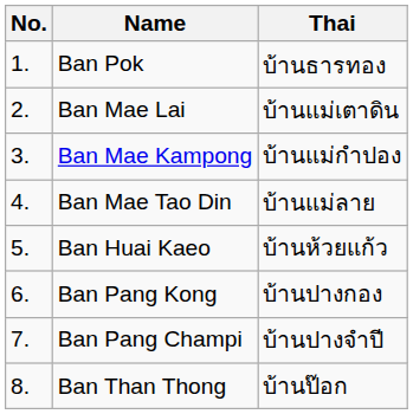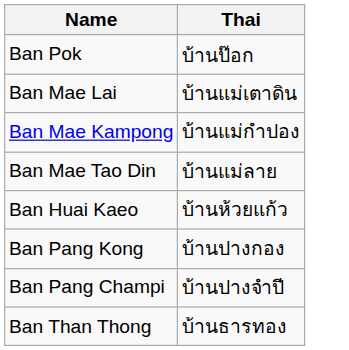- column: No. | 1. | 2. | 3. | 4. | 5. | 6. | 7. | 8.
Ban Pok | Thai: บ้านธารทอง -> บ้านป๊อก
Ban Than Thong | Thai: บ้านป๊อก -> บ้านธารทอง
